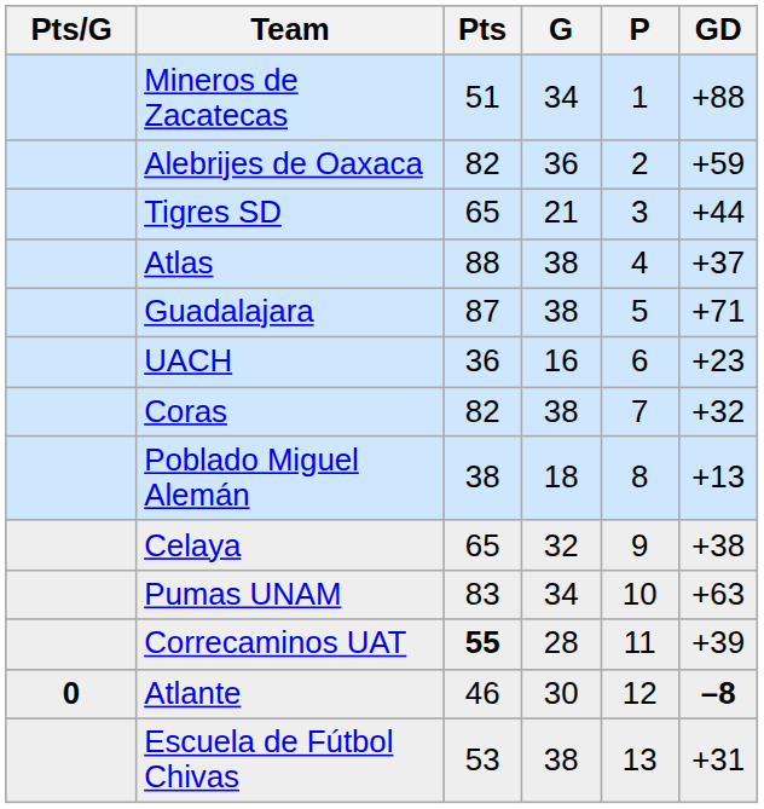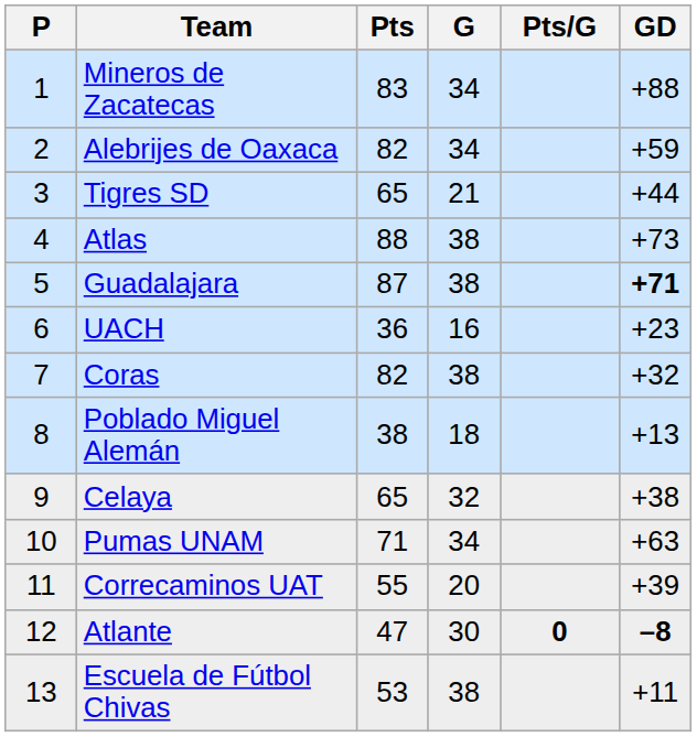columns swapped: P <-> Pts/G
Mineros de Zacatecas | Pts: 51 -> 83
Alebrijes de Oaxaca | G: 36 -> 34
Atlas | GD: +37 -> +73
Guadalajara | GD: normal -> bold
Pumas UNAM | Pts: 83 -> 71
Correcaminos UAT | Pts: bold -> normal
Correcaminos UAT | G: 28 -> 20
Atlante | Pts: 46 -> 47
Escuela de Fútbol Chivas | GD: +31 -> +11
